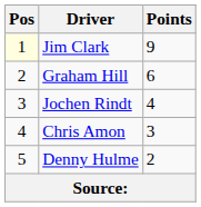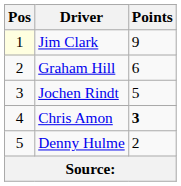Jochen Rindt | Points: 4 -> 5
Chris Amon | Points: normal -> bold
